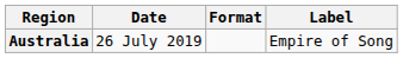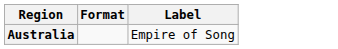- column: Date | 26 July 2019
